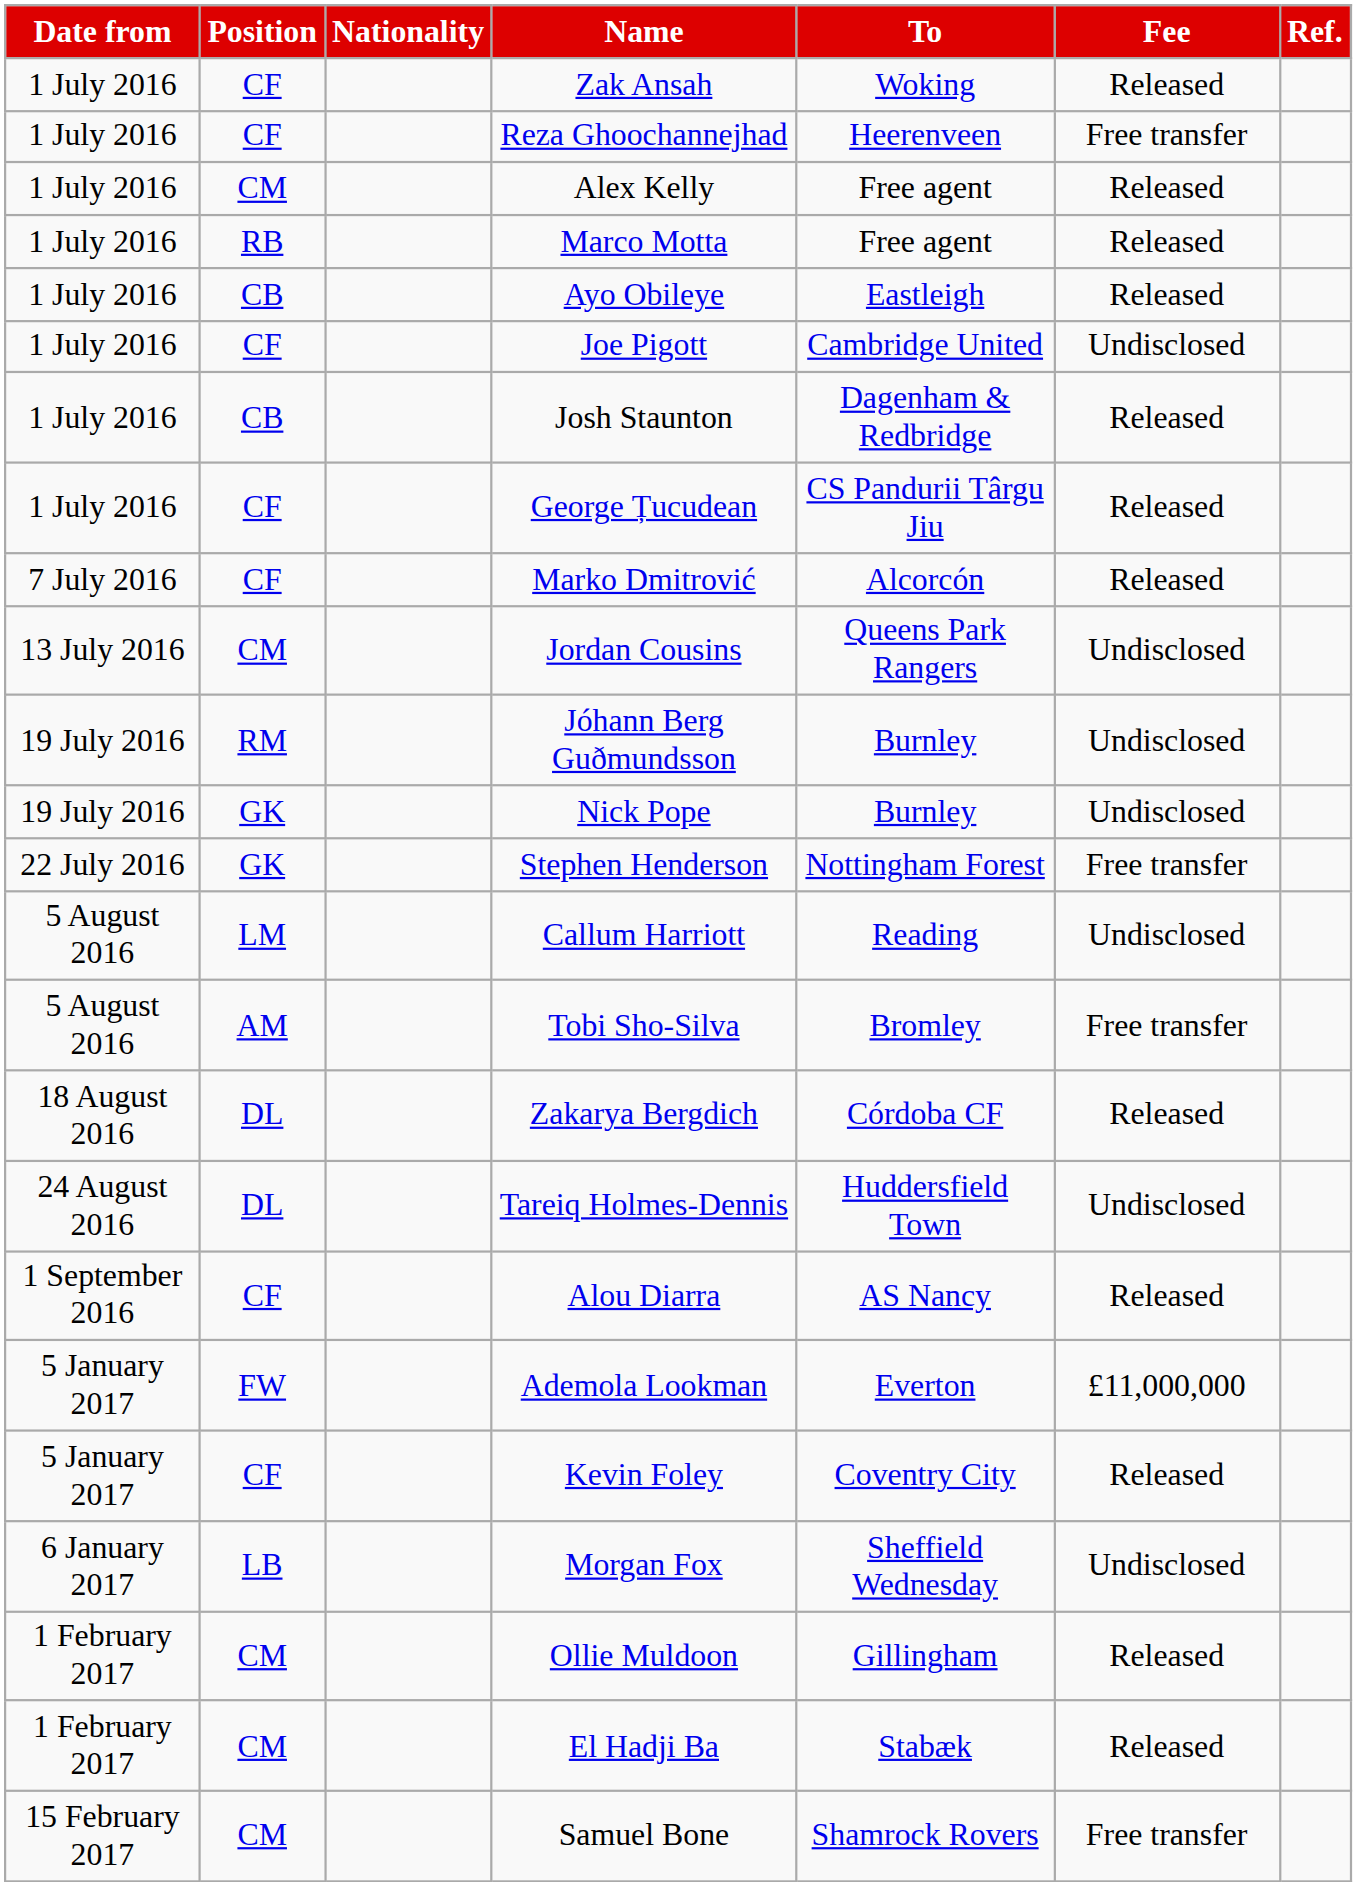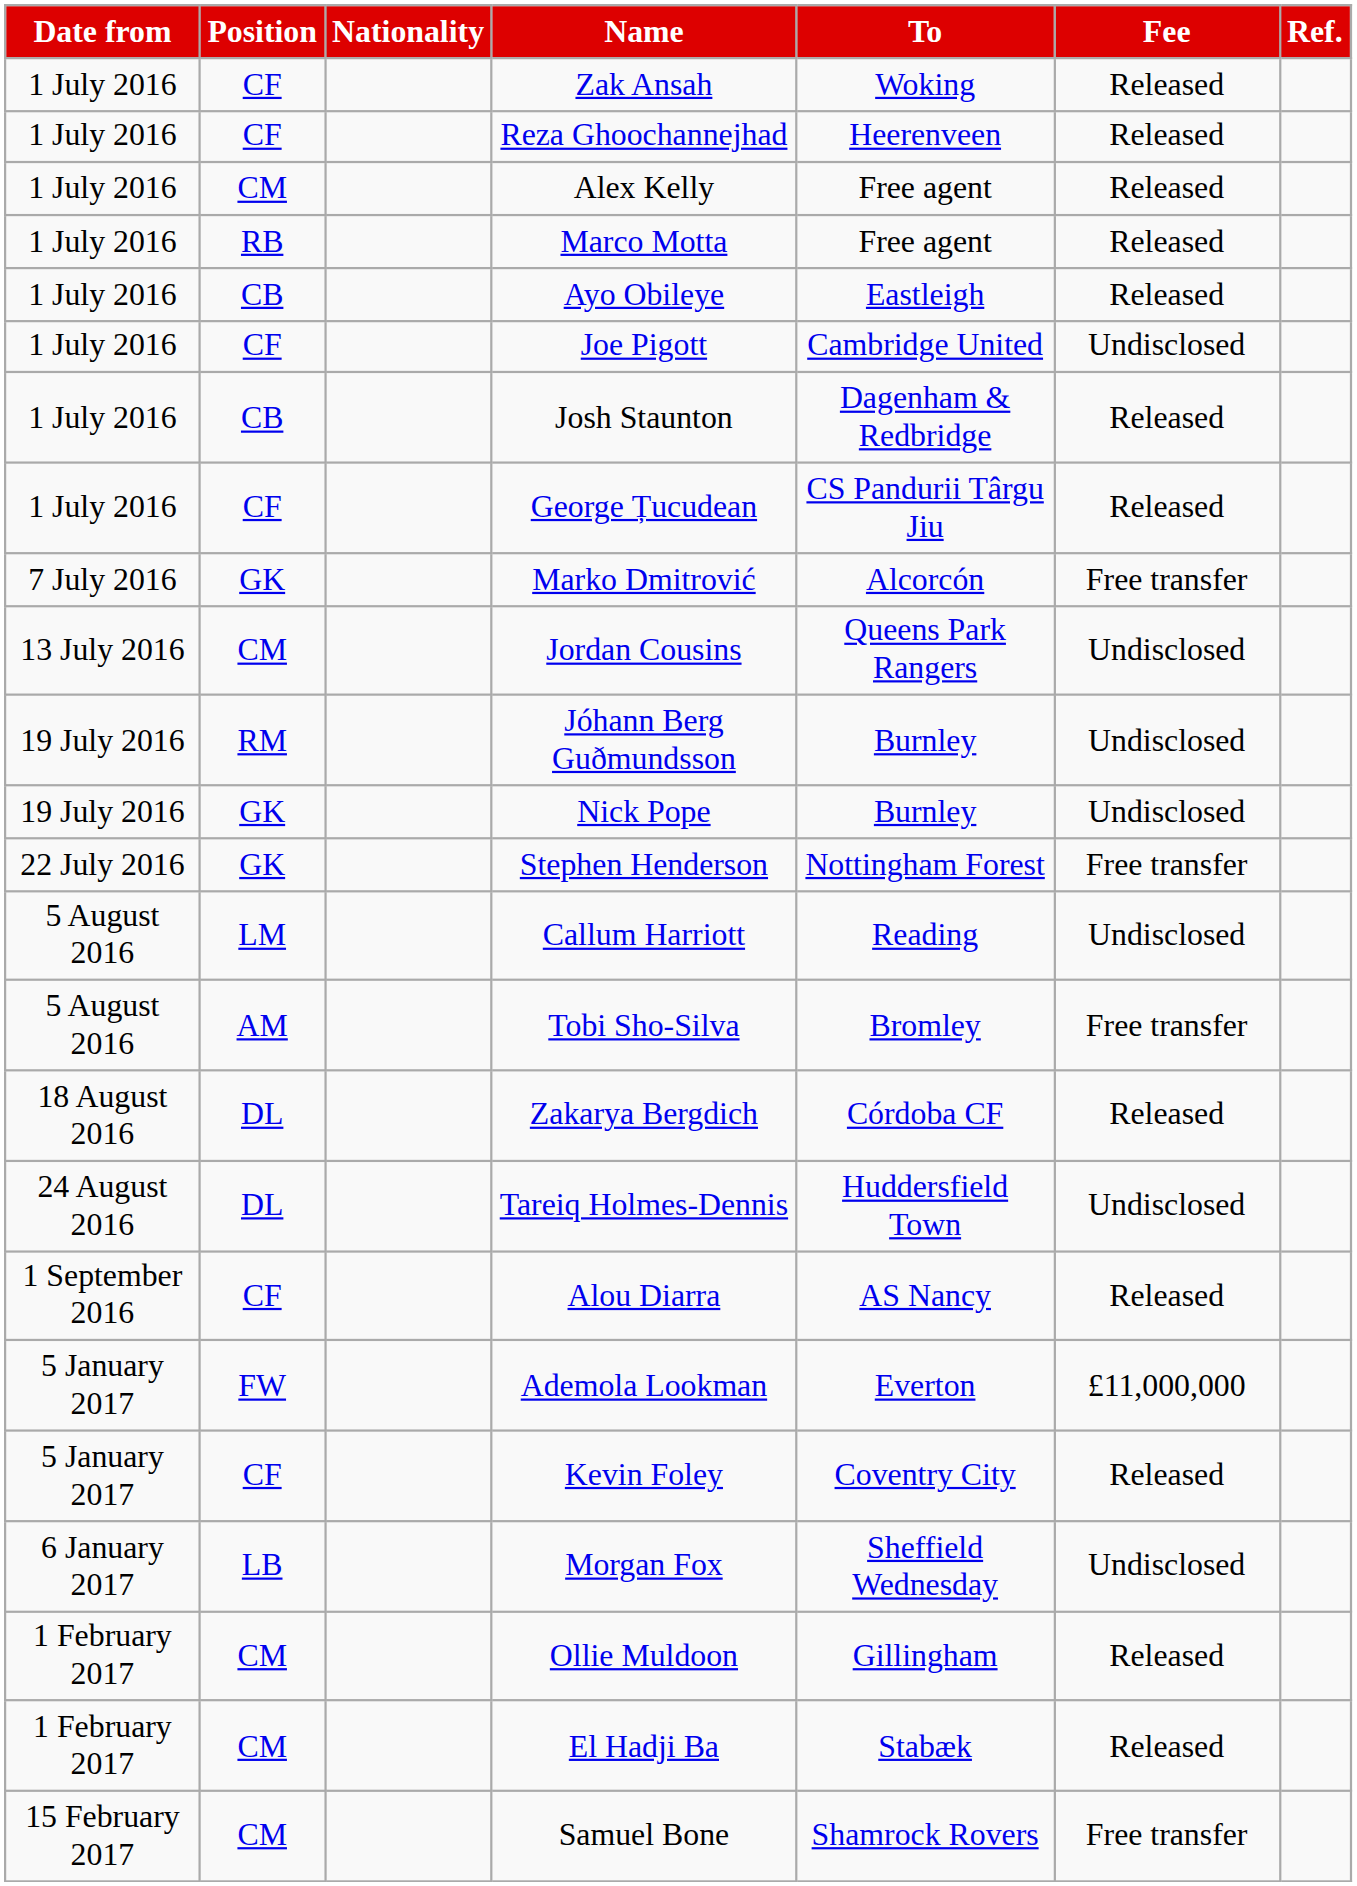Reza Ghoochannejhad | Fee: Free transfer -> Released
Marko Dmitrović | Position: CF -> GK
Marko Dmitrović | Fee: Released -> Free transfer
